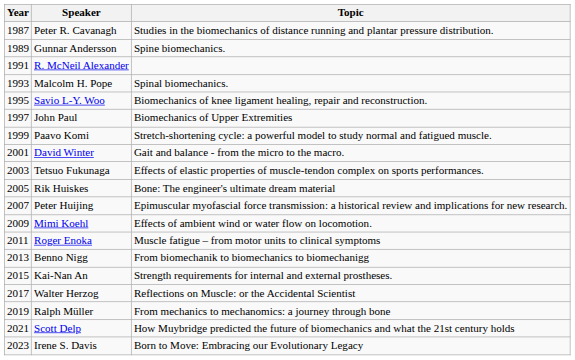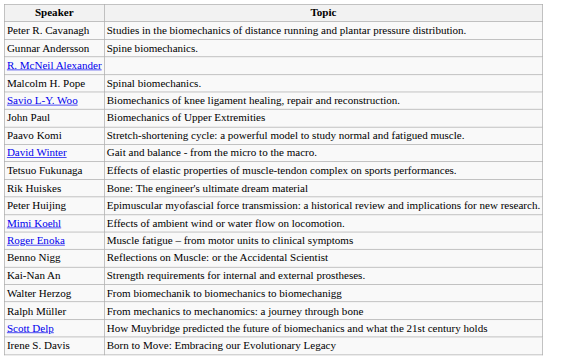- column: Year | 1987 | 1989 | 1991 | 1993 | 1995 | 1997 | 1999 | 2001 | 2003 | 2005 | 2007 | 2009 | 2011 | 2013 | 2015 | 2017 | 2019 | 2021 | 2023
Benno Nigg | Topic: From biomechanik to biomechanics to biomechanigg -> Reflections on Muscle: or the Accidental Scientist
Walter Herzog | Topic: Reflections on Muscle: or the Accidental Scientist -> From biomechanik to biomechanics to biomechanigg
